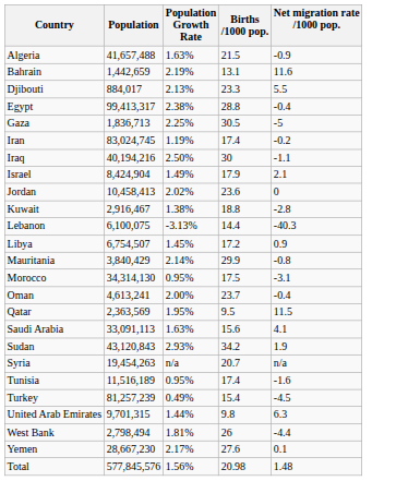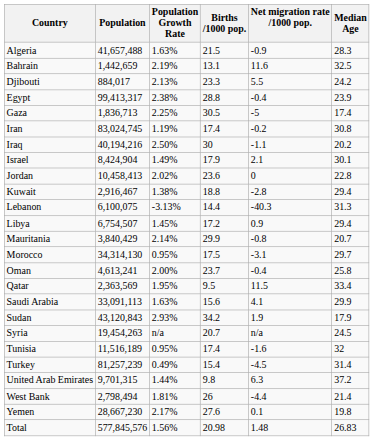+ column: Median Age | 28.3 | 32.5 | 24.2 | 23.9 | 17.4 | 30.8 | 20.2 | 30.1 | 22.8 | 29.4 | 31.3 | 29.4 | 20.7 | 29.7 | 25.8 | 33.4 | 29.9 | 17.9 | 24.5 | 32 | 31.4 | 37.2 | 21.4 | 19.8 | 26.83
